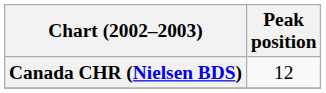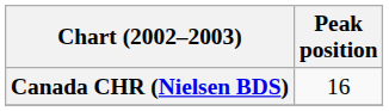Canada CHR (Nielsen BDS) | Peak position: 12 -> 16
